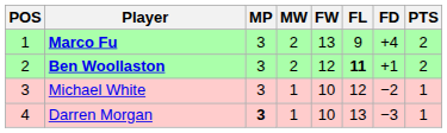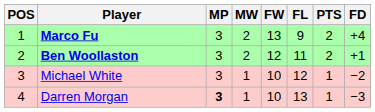columns swapped: FD <-> PTS
Ben Woollaston | FL: bold -> normal
